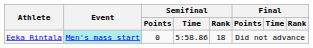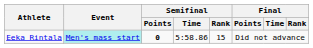Eeka Rintala | Semifinal / Points: normal -> bold
Eeka Rintala | Semifinal / Rank: 18 -> 15
